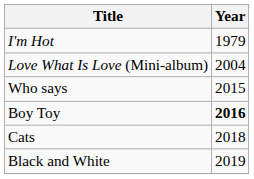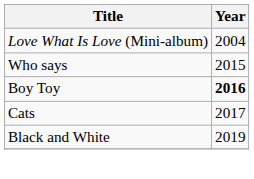- row: I'm Hot | 1979
Cats | Year: 2018 -> 2017
